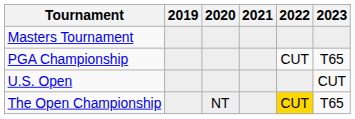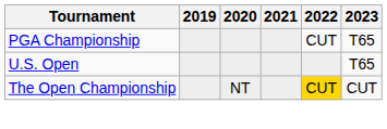- row: Masters Tournament
U.S. Open | 2023: CUT -> T65
The Open Championship | 2023: T65 -> CUT
